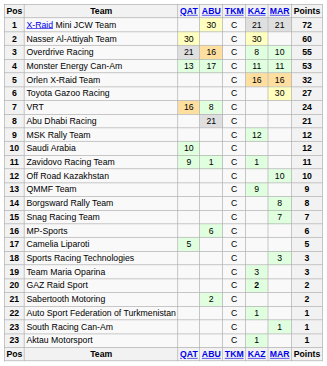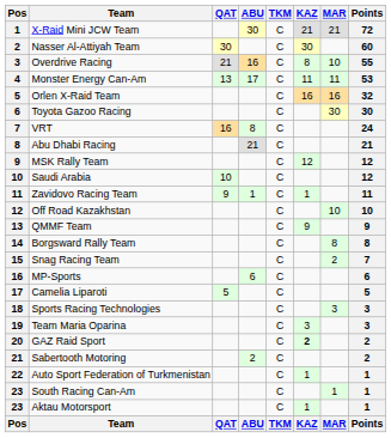Toyota Gazoo Racing | Points: 27 -> 30
Snag Racing Team | MAR: 7 -> 2
